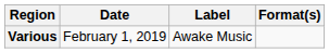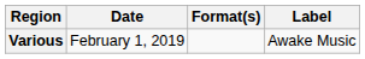columns swapped: Format(s) <-> Label
